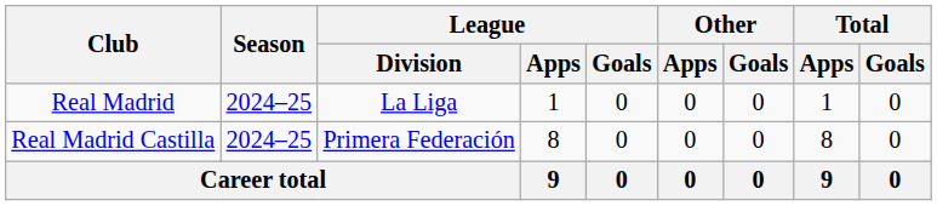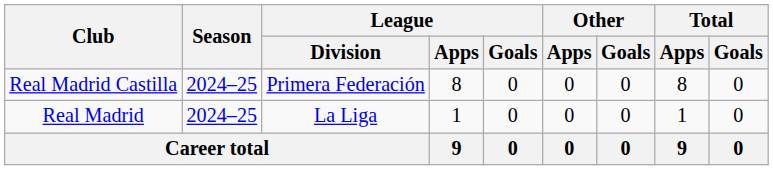rows swapped: Real Madrid Castilla <-> Real Madrid
